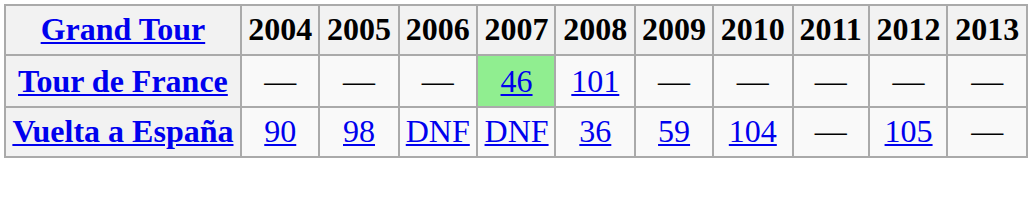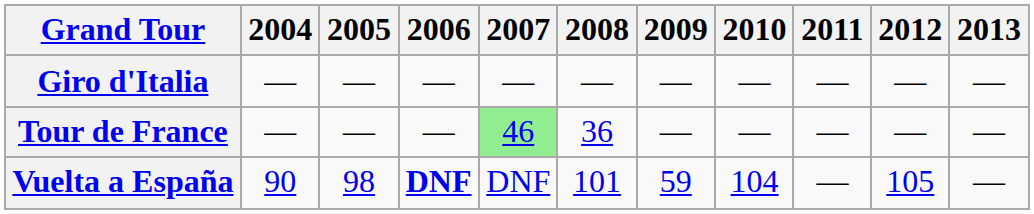+ row: Giro d'Italia | — | — | — | — | — | — | — | — | — | —
Tour de France | 2008: 101 -> 36
Vuelta a España | 2006: normal -> bold
Vuelta a España | 2008: 36 -> 101
